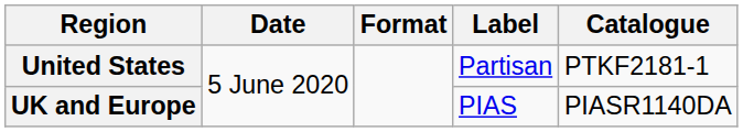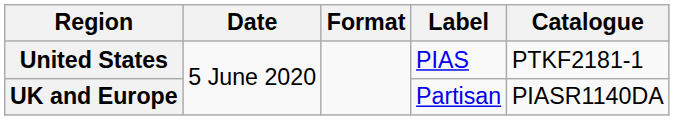United States | Label: Partisan -> PIAS
UK and Europe | Label: PIAS -> Partisan
